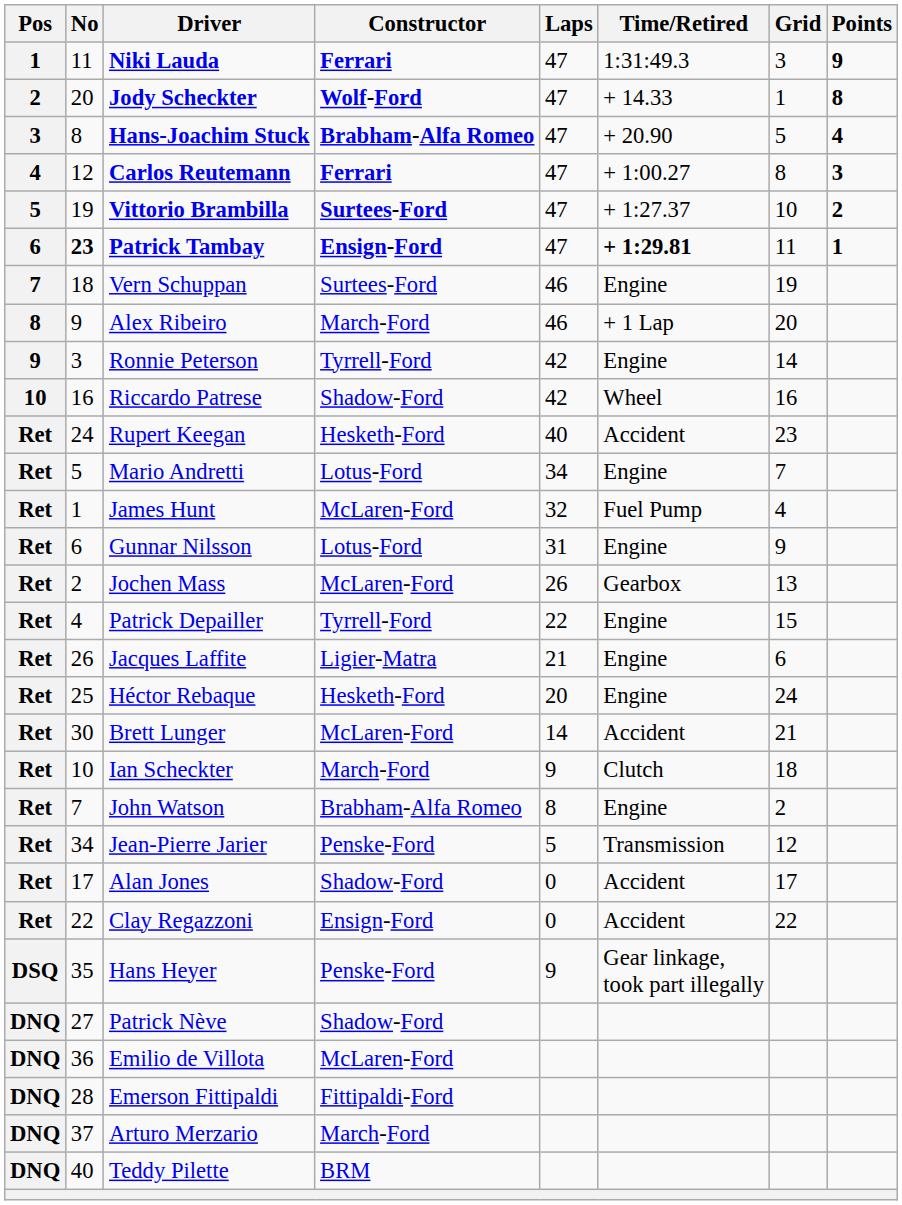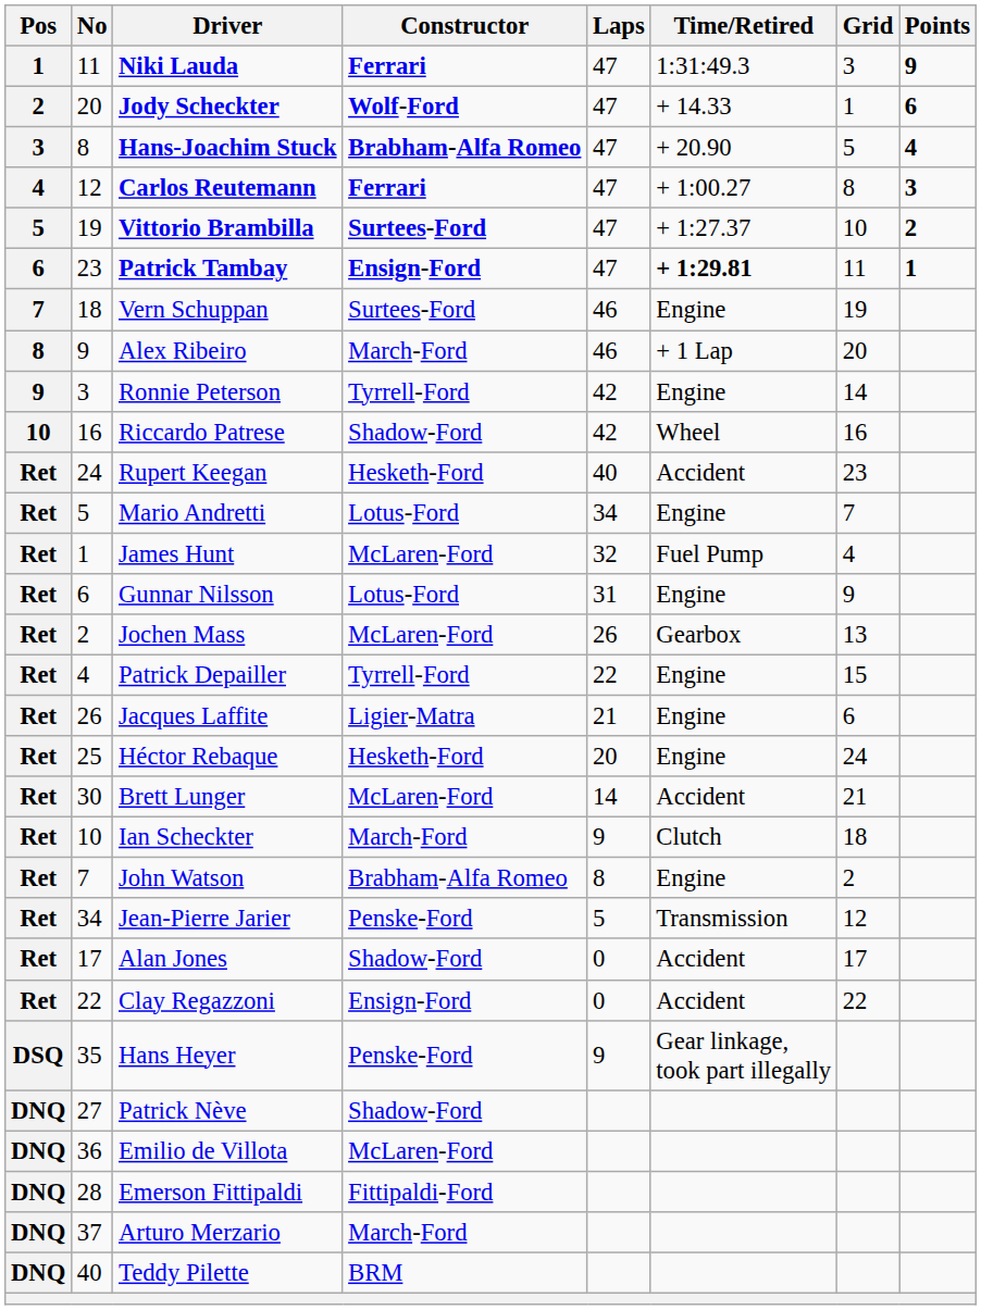Jody Scheckter | Points: 8 -> 6
Patrick Tambay | No: bold -> normal
